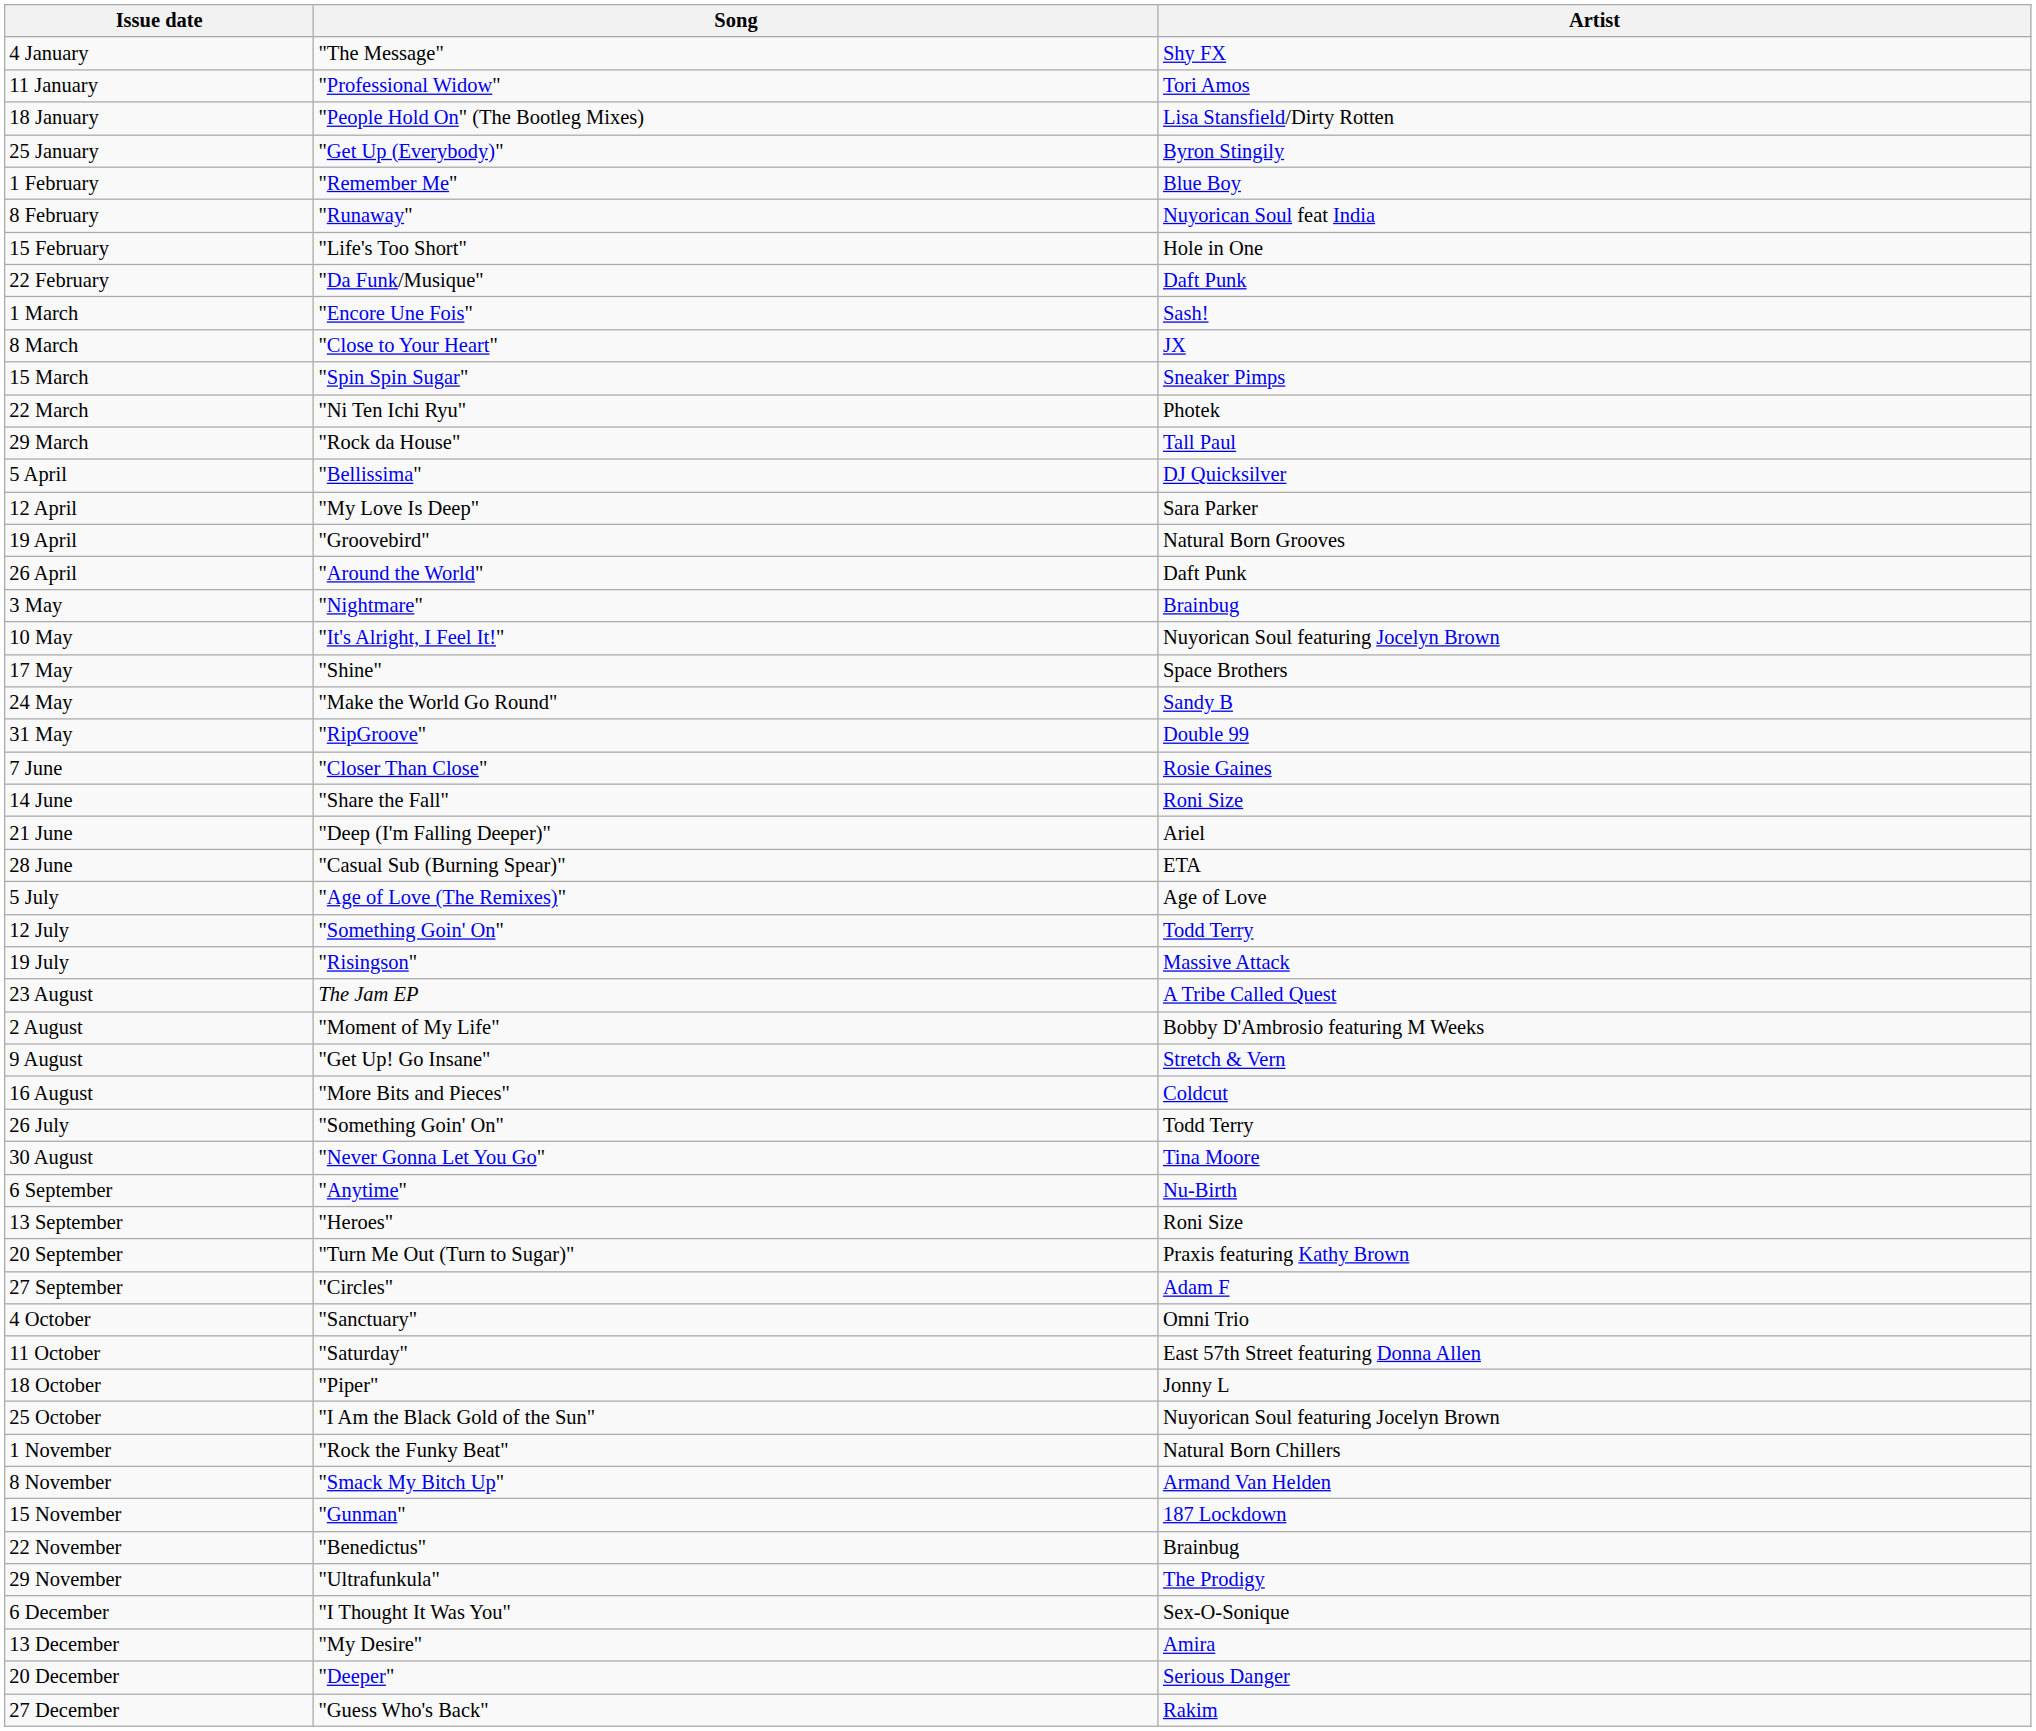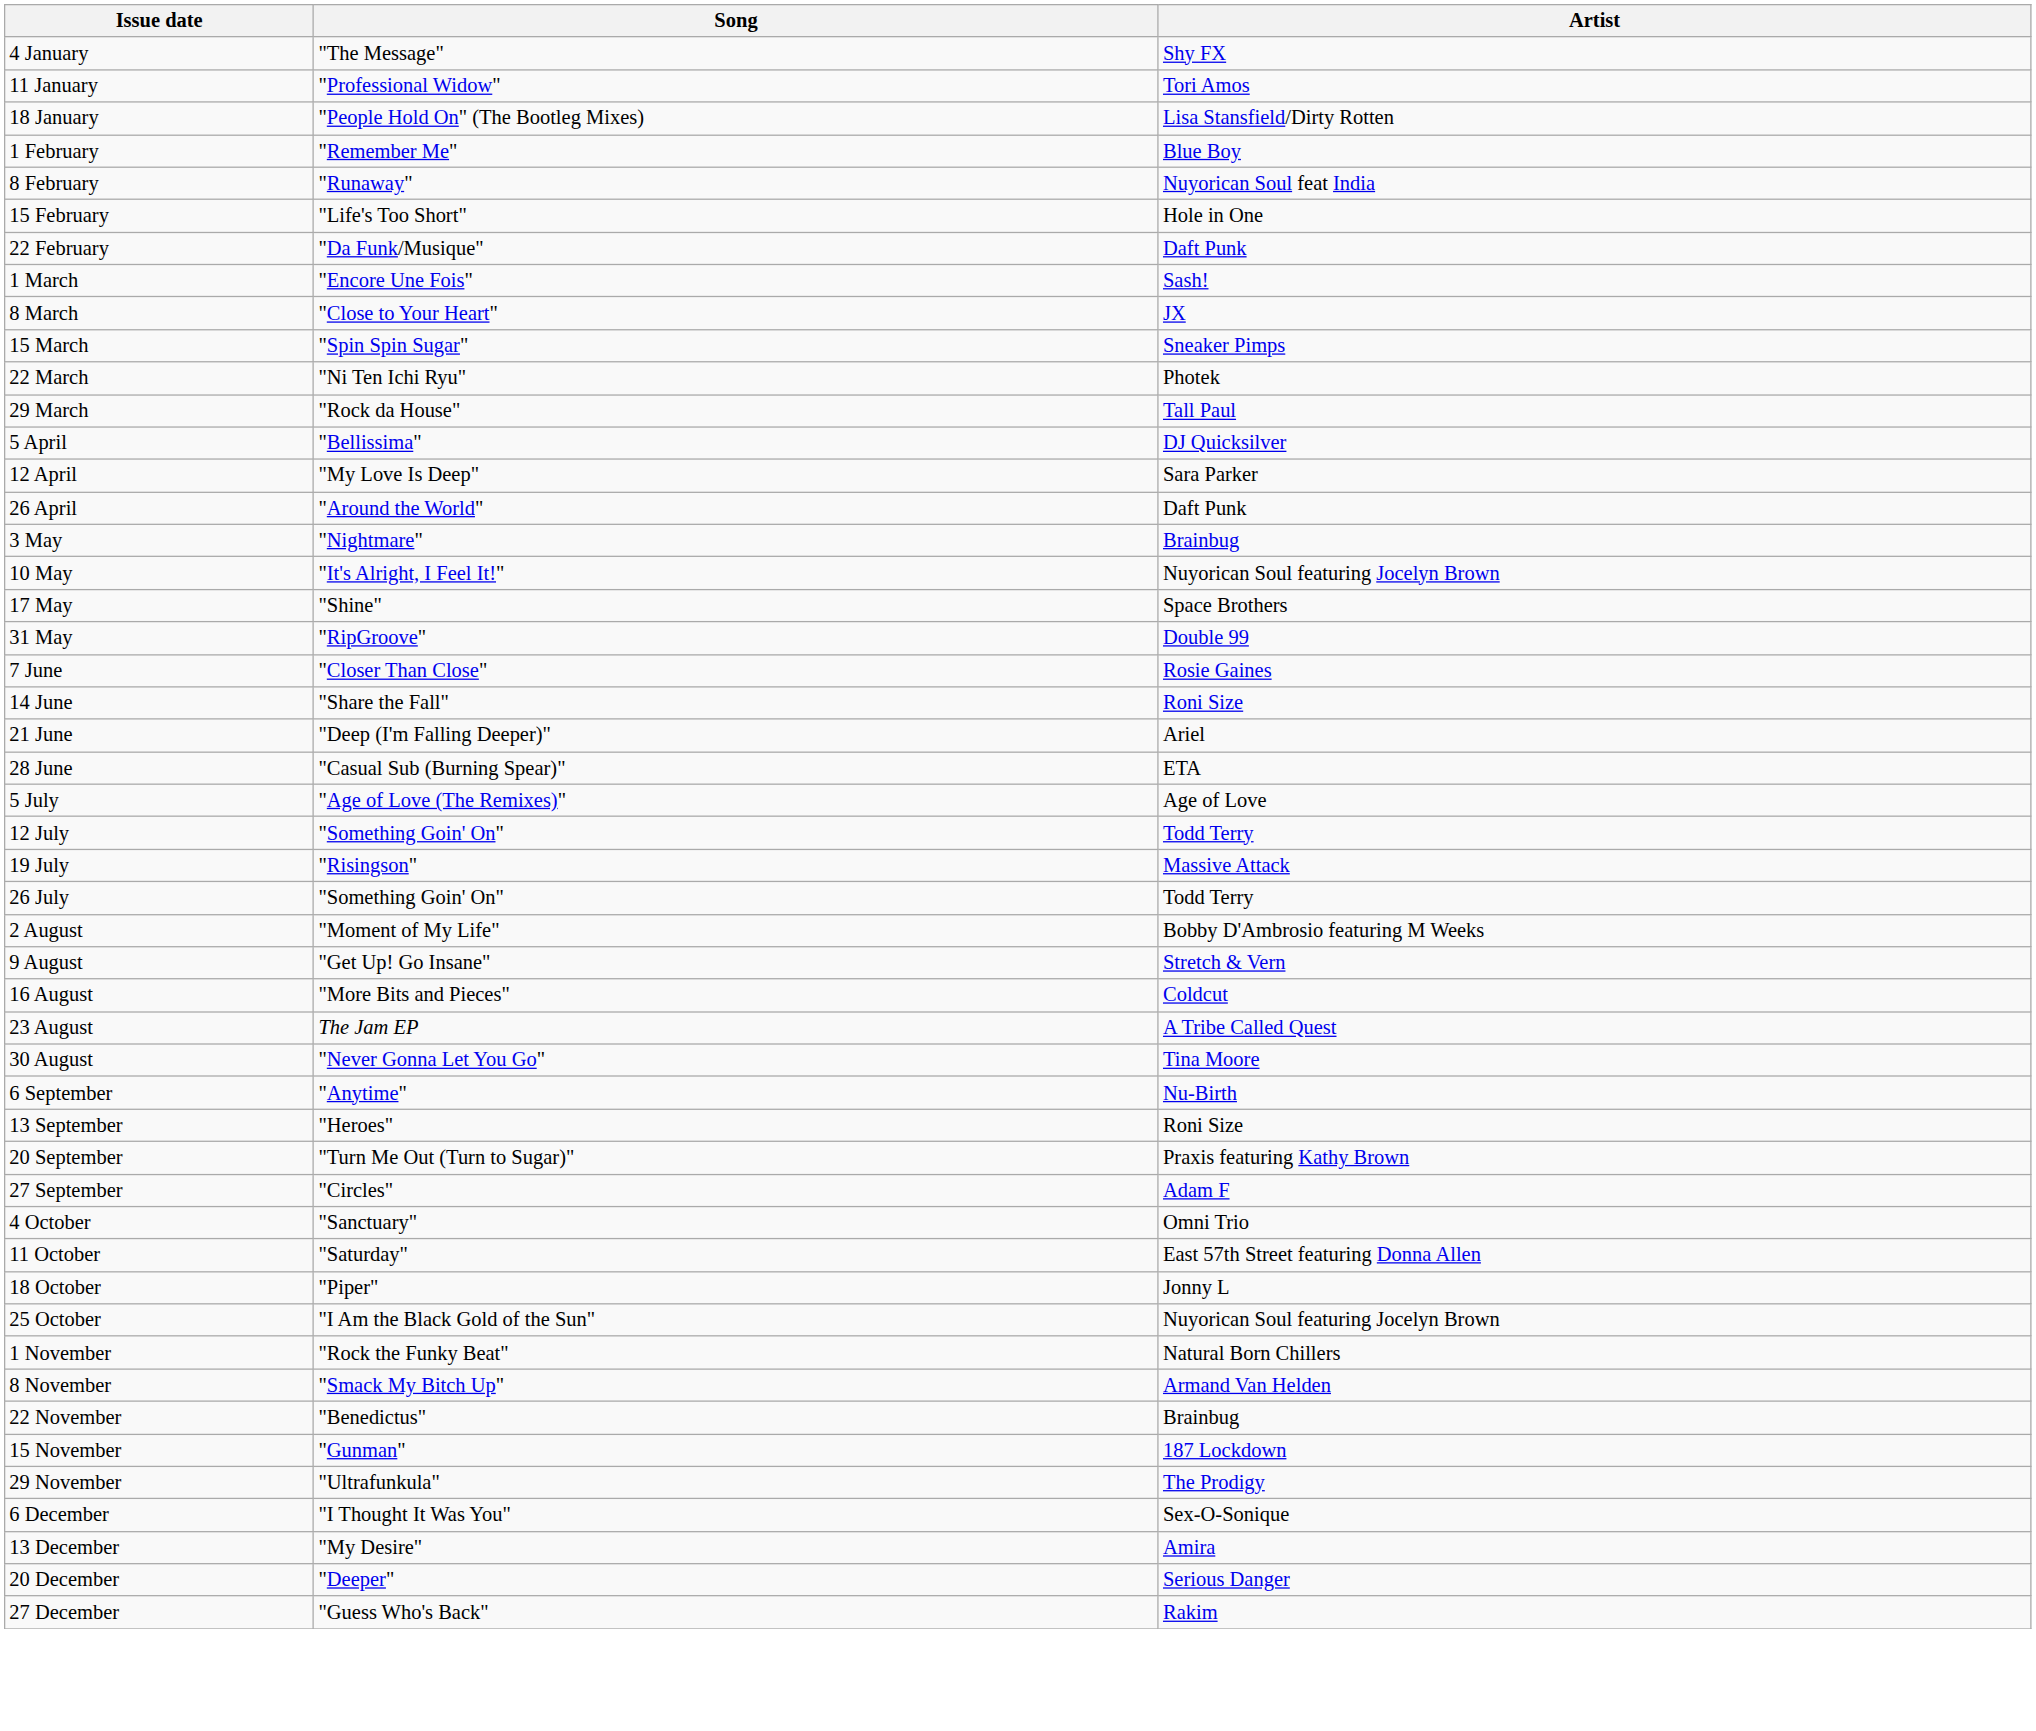- row: 25 January | "Get Up (Everybody)" | Byron Stingily
- row: 19 April | "Groovebird" | Natural Born Grooves
- row: 24 May | "Make the World Go Round" | Sandy B
rows swapped: 26 July <-> 23 August
rows swapped: 15 November <-> 22 November
